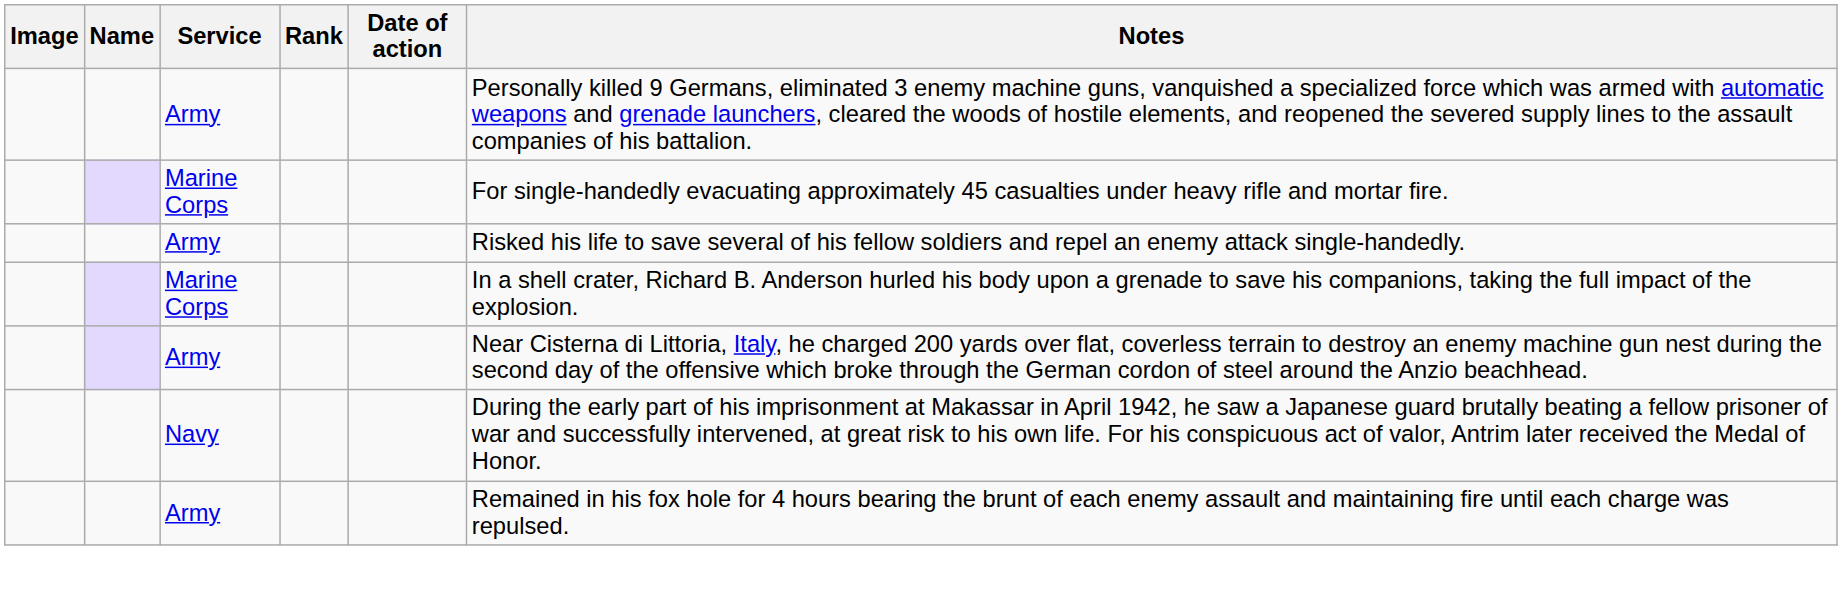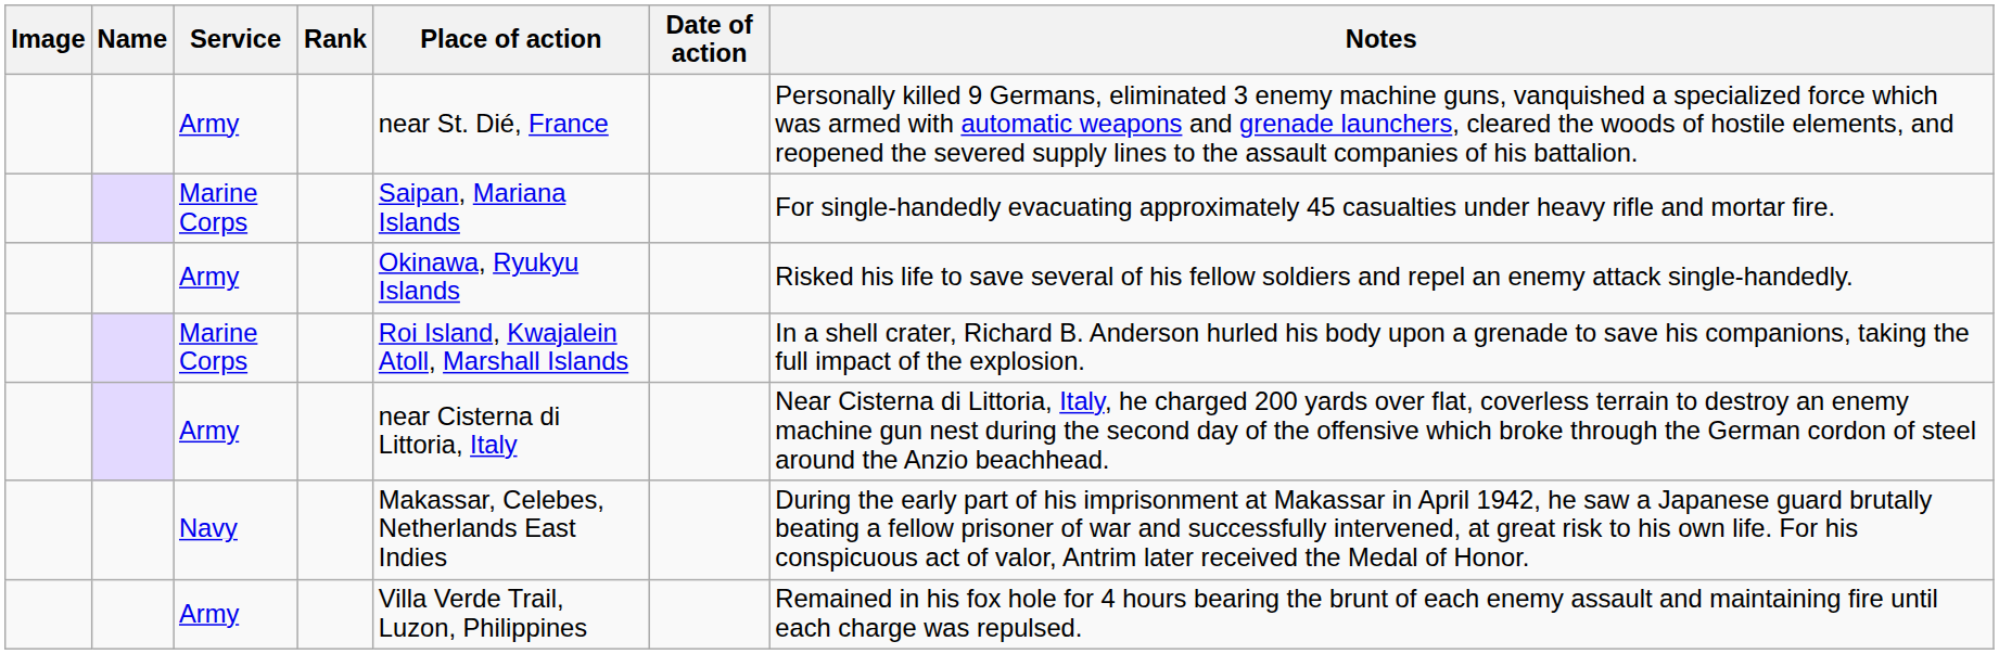+ column: Place of action | near St. Dié, France | Saipan, Mariana Islands | Okinawa, Ryukyu Islands | Roi Island, Kwajalein Atoll, Marshall Islands | near Cisterna di Littoria, Italy | Makassar, Celebes, Netherlands East Indies | Villa Verde Trail, Luzon, Philippines
